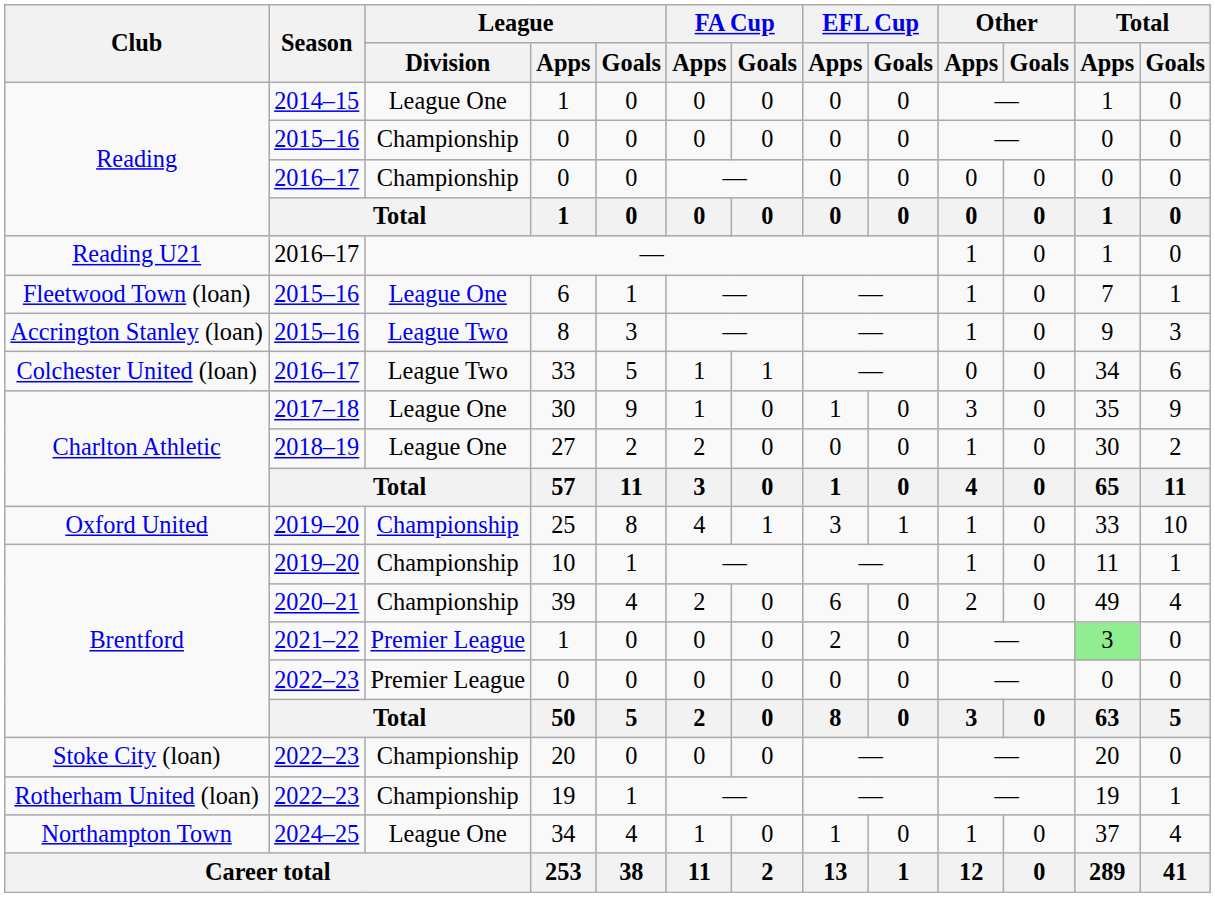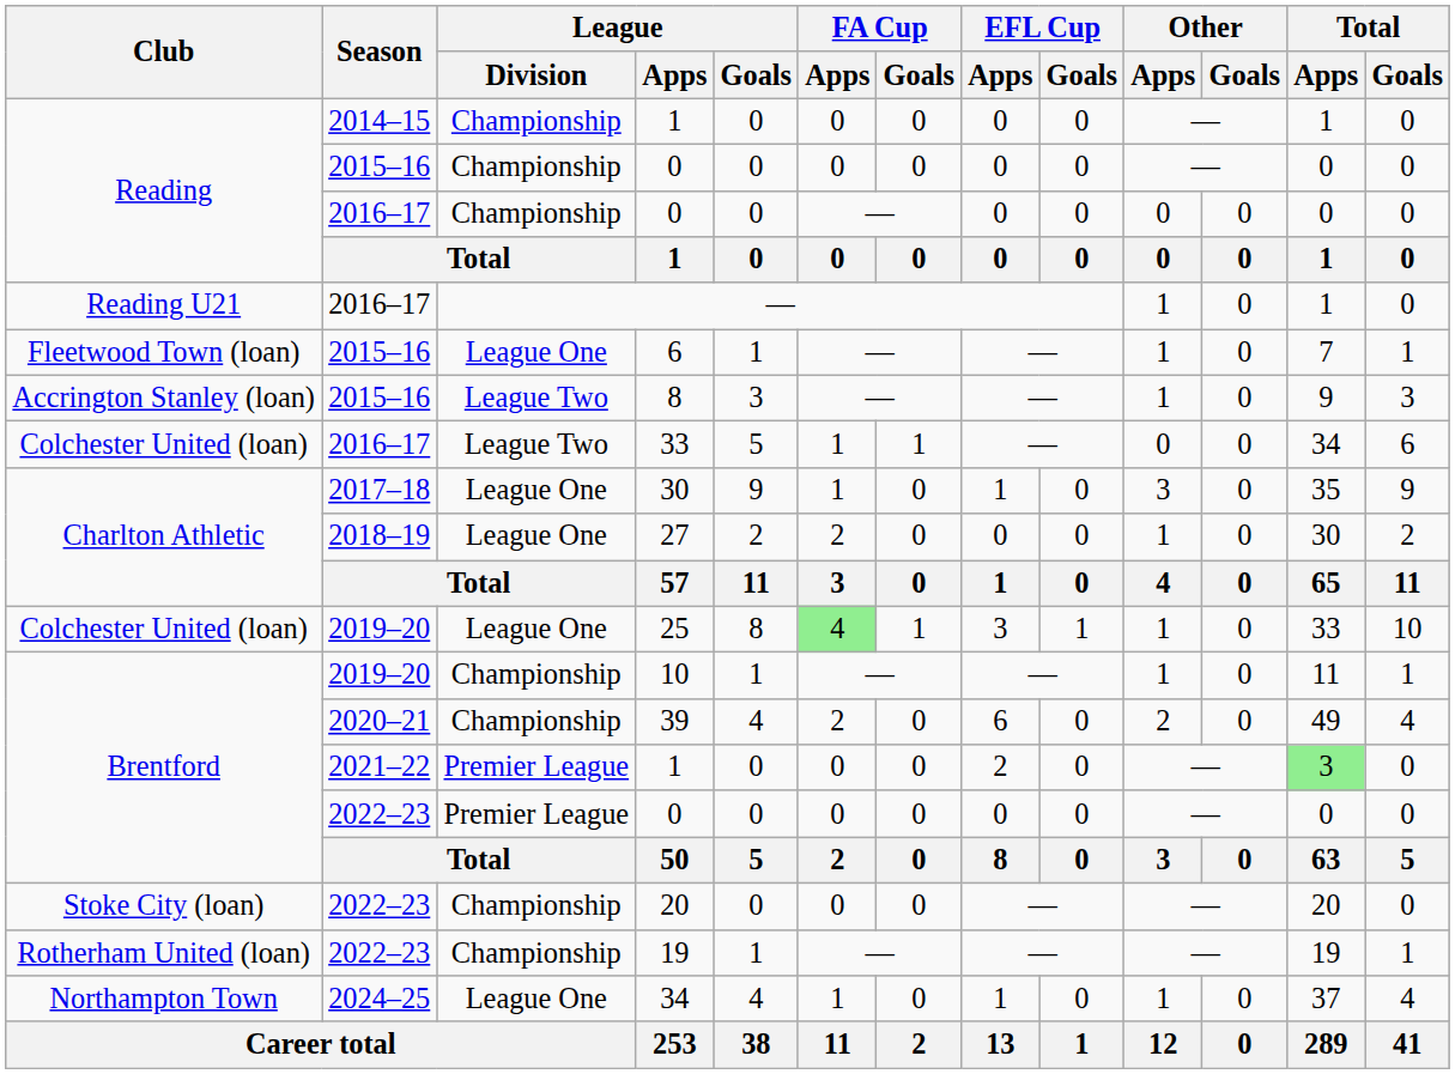2014–15 / 1 | League / Division: League One -> Championship
25 | Club: Oxford United -> Colchester United (loan)
25 | League / Division: Championship -> League One
25 | FA Cup / Apps: no background -> lightgreen background
